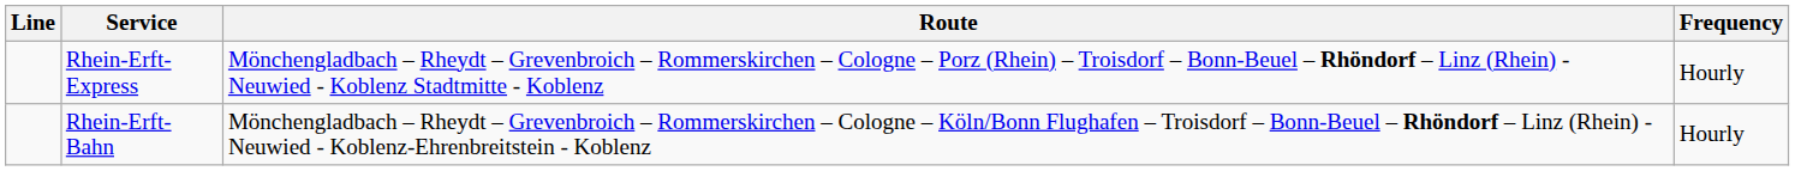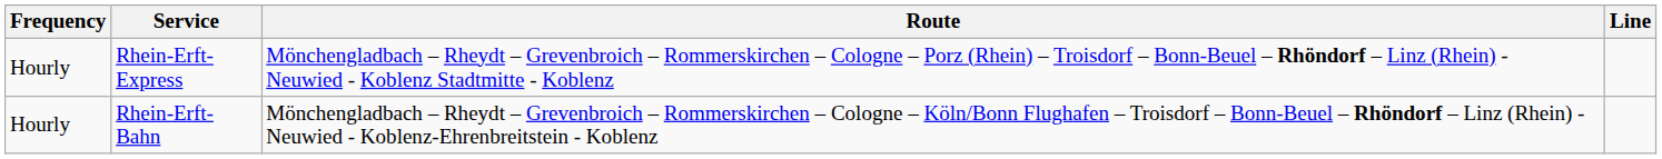columns swapped: Line <-> Frequency
